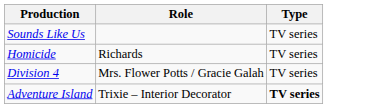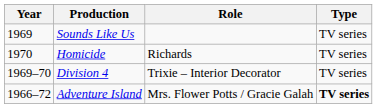+ column: Year | 1969 | 1970 | 1969–70 | 1966–72
Division 4 | Role: Mrs. Flower Potts / Gracie Galah -> Trixie – Interior Decorator
Adventure Island | Role: Trixie – Interior Decorator -> Mrs. Flower Potts / Gracie Galah
